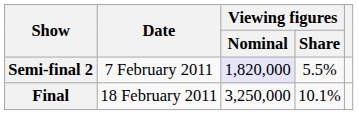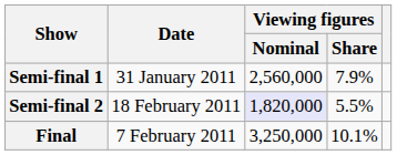+ row: Semi-final 1 | 31 January 2011 | 2,560,000 | 7.9%
Semi-final 2 | Date: 7 February 2011 -> 18 February 2011
Final | Date: 18 February 2011 -> 7 February 2011
